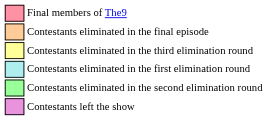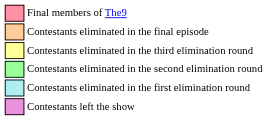rows swapped: Contestants eliminated in the second elimination round <-> Contestants eliminated in the first elimination round
